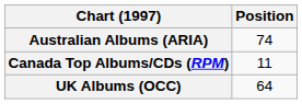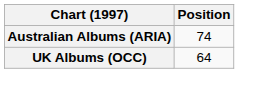- row: Canada Top Albums/CDs (RPM) | 11
